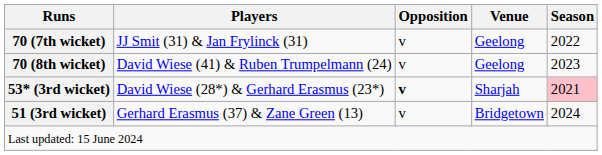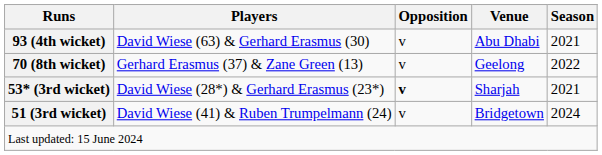+ row: 93 (4th wicket) | David Wiese (63) & Gerhard Erasmus (30) | v | Abu Dhabi | 2021
- row: 70 (7th wicket) | JJ Smit (31) & Jan Frylinck (31) | v | Geelong | 2022
70 (8th wicket) | Players: David Wiese (41) & Ruben Trumpelmann (24) -> Gerhard Erasmus (37) & Zane Green (13)
70 (8th wicket) | Season: 2023 -> 2022
53* (3rd wicket) | Season: pink background -> no background
51 (3rd wicket) | Players: Gerhard Erasmus (37) & Zane Green (13) -> David Wiese (41) & Ruben Trumpelmann (24)
